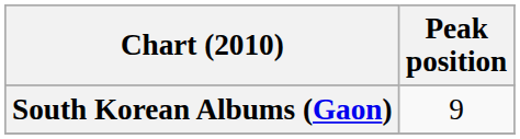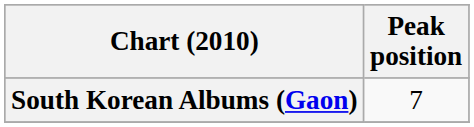South Korean Albums (Gaon) | Peak position: 9 -> 7
